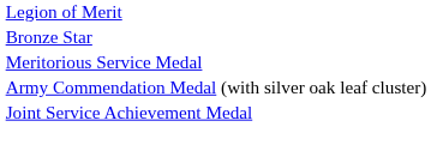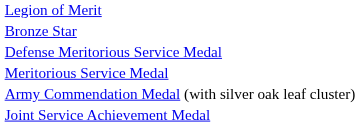+ row: Defense Meritorious Service Medal
